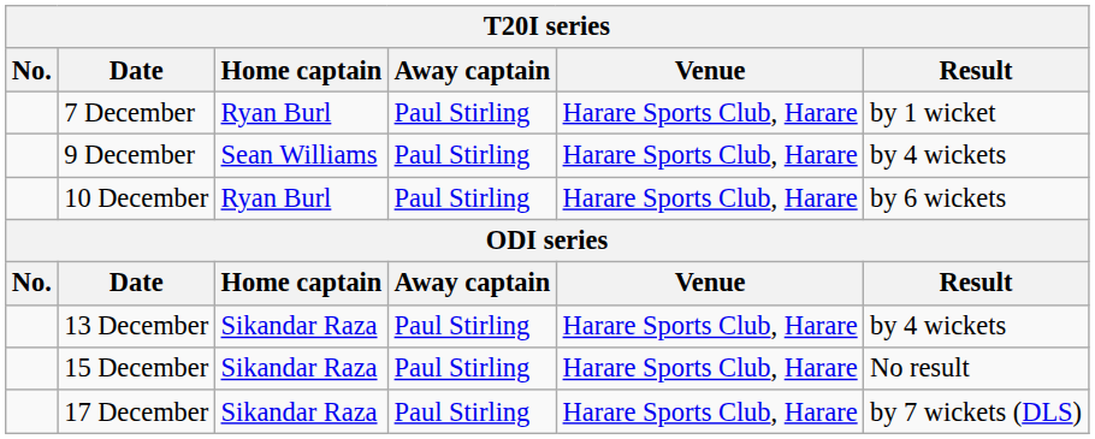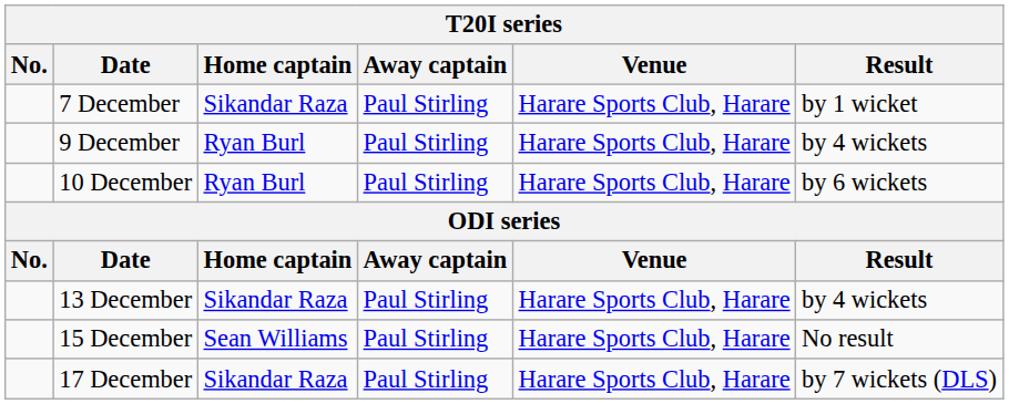7 December | Home captain: Ryan Burl -> Sikandar Raza
9 December | Home captain: Sean Williams -> Ryan Burl
15 December | Home captain: Sikandar Raza -> Sean Williams
